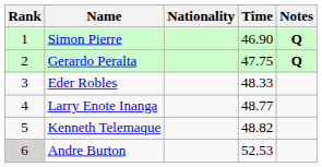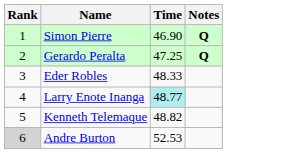- column: Nationality
Gerardo Peralta | Time: 47.75 -> 47.25
Larry Enote Inanga | Time: no background -> paleturquoise background
